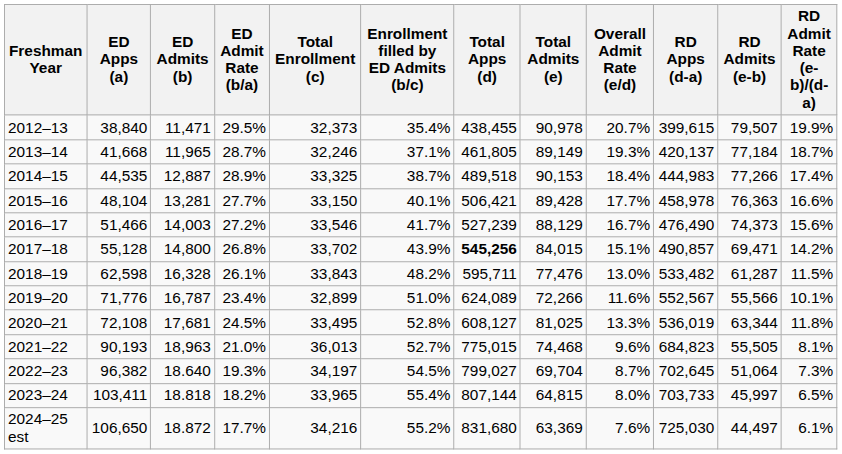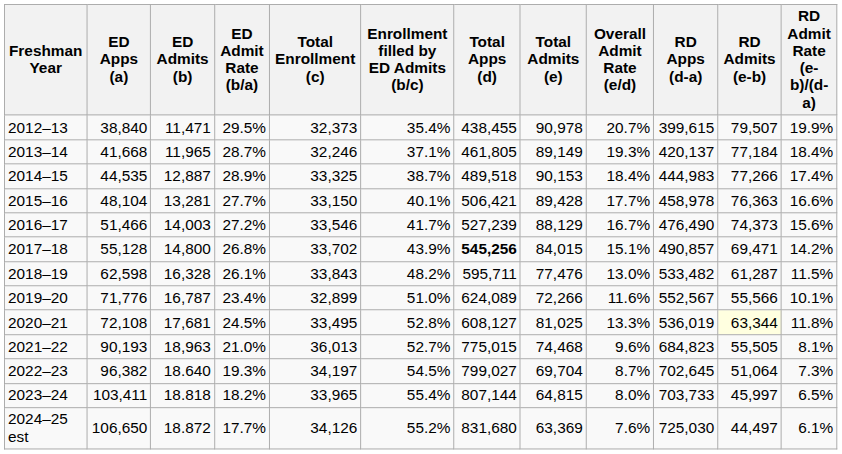2013–14 | RD Admit Rate (e-b)/(d-a): 18.7% -> 18.4%
2020–21 | RD Admits (e-b): no background -> lightyellow background
2024–25 est | Total Enrollment (c): 34,216 -> 34,126
